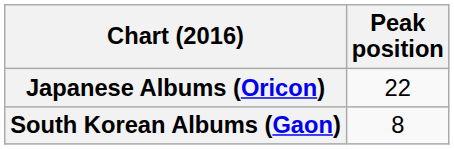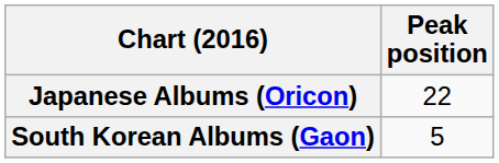South Korean Albums (Gaon) | Peak position: 8 -> 5
